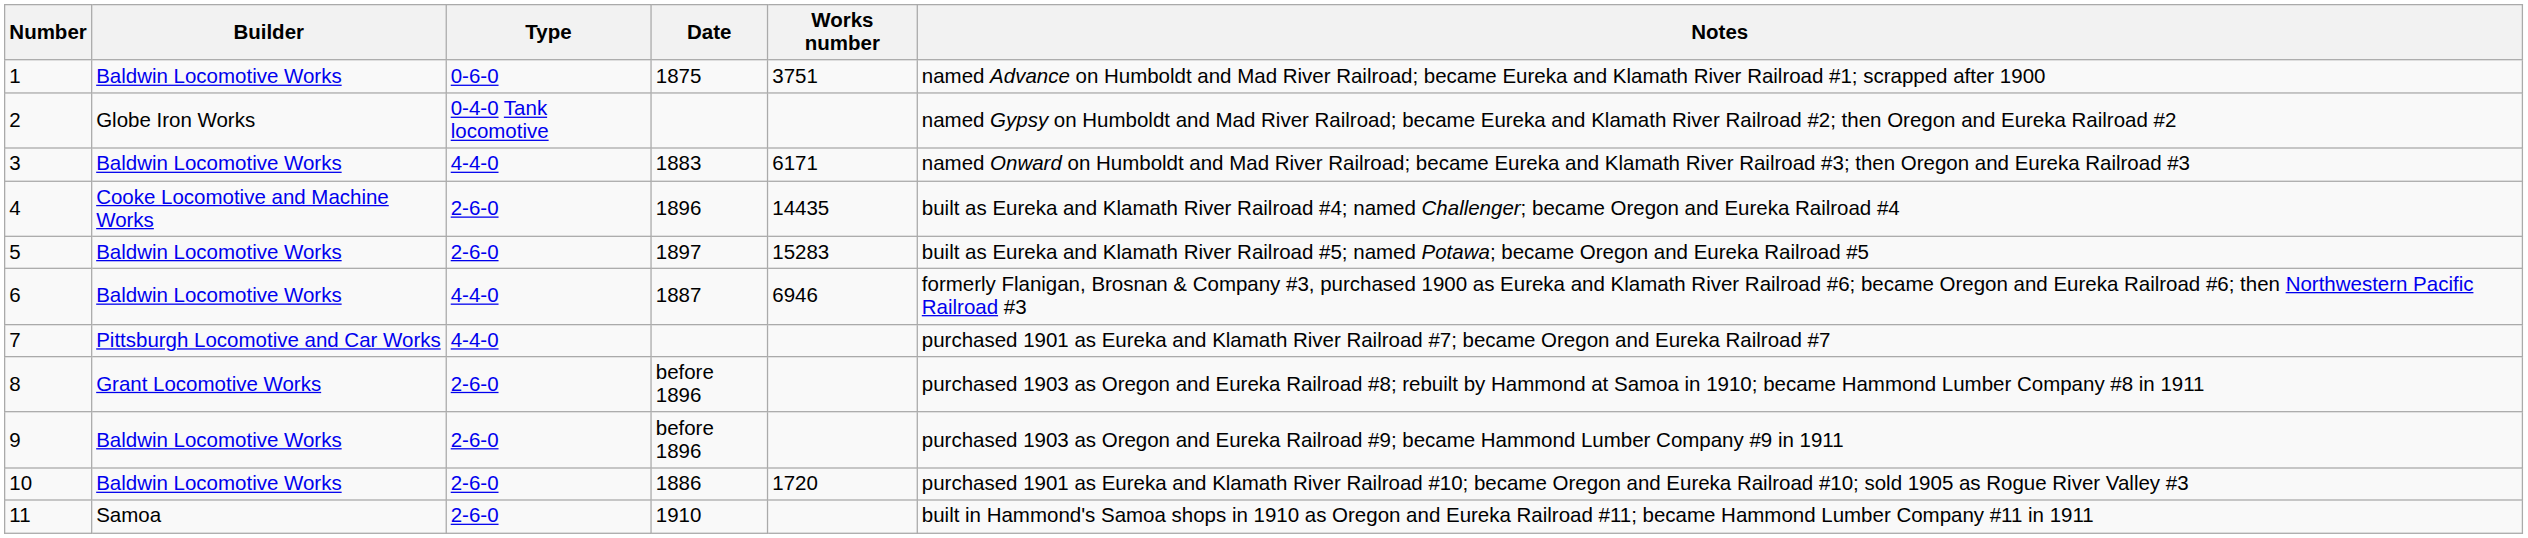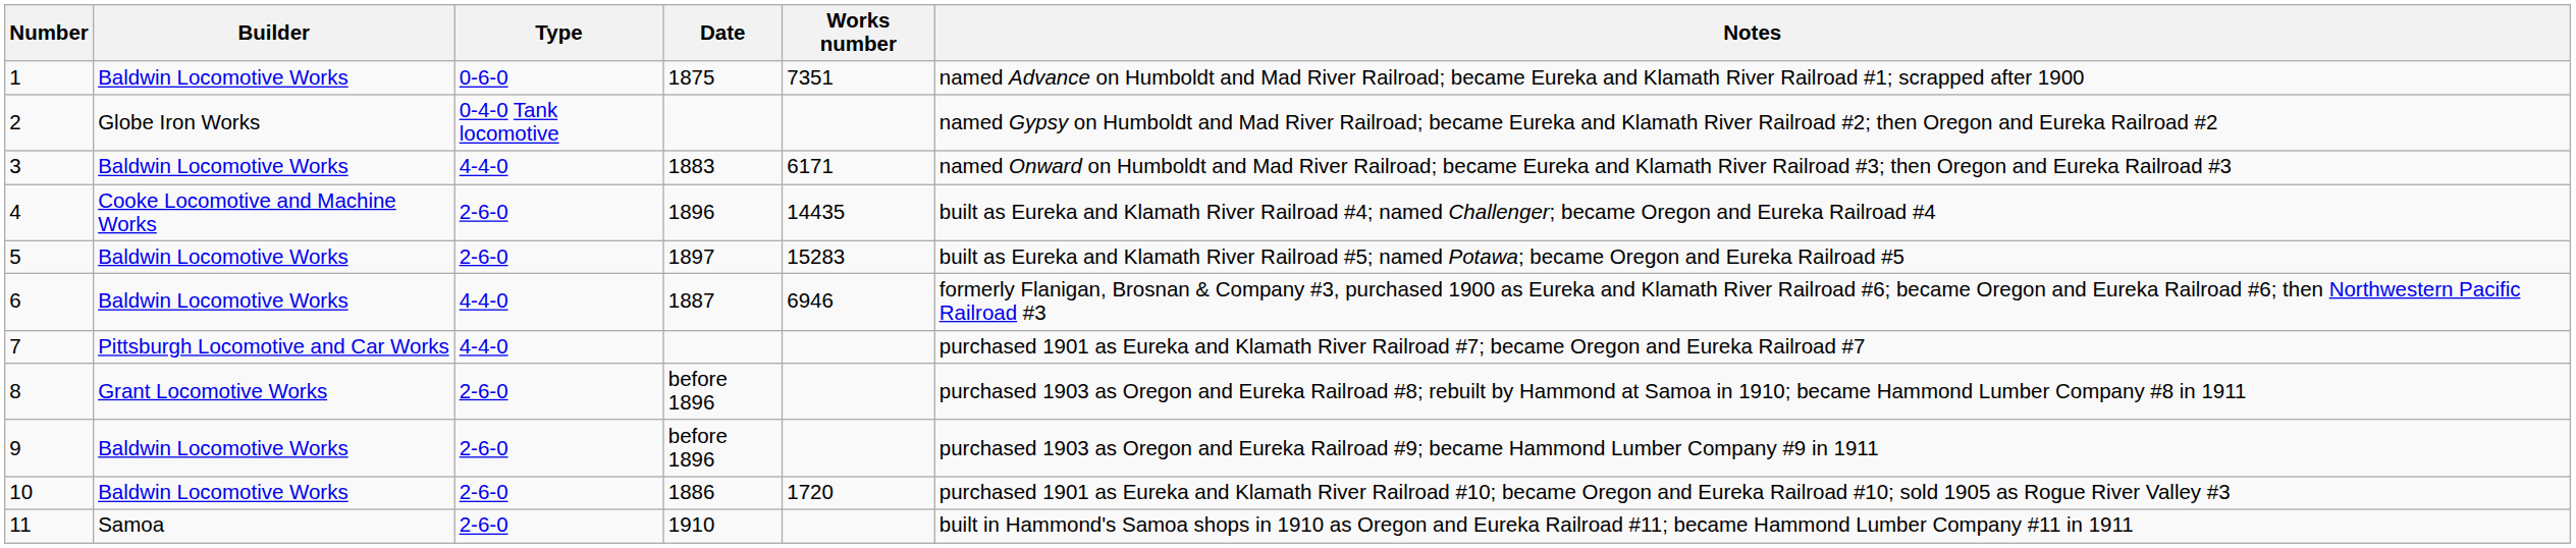1 | Works number: 3751 -> 7351
